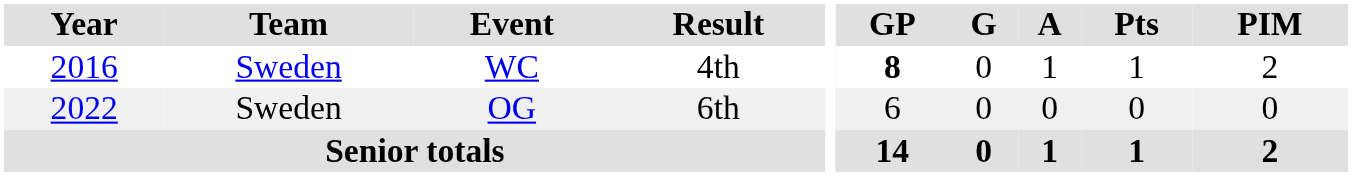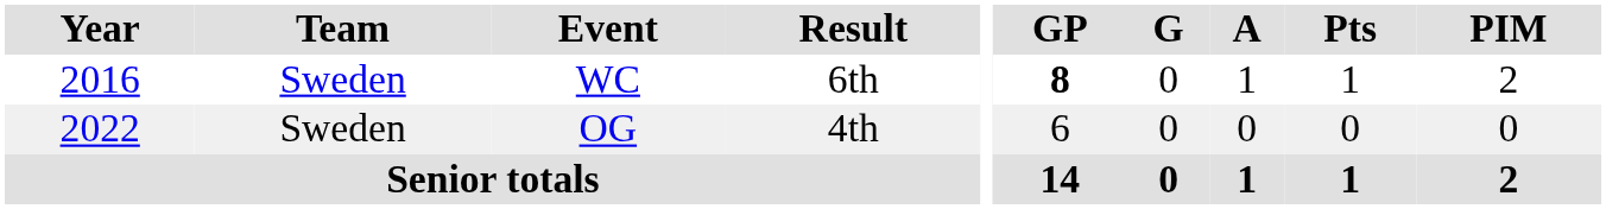WC | Result: 4th -> 6th
OG | Result: 6th -> 4th
